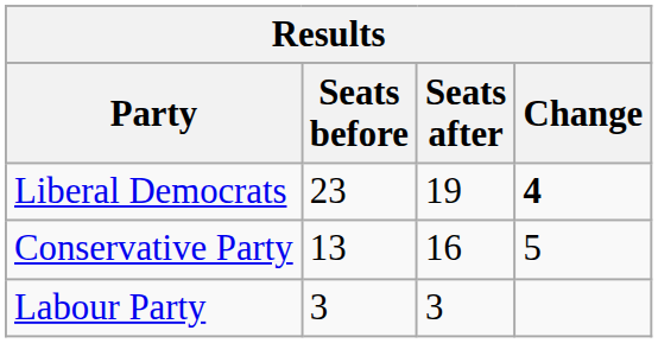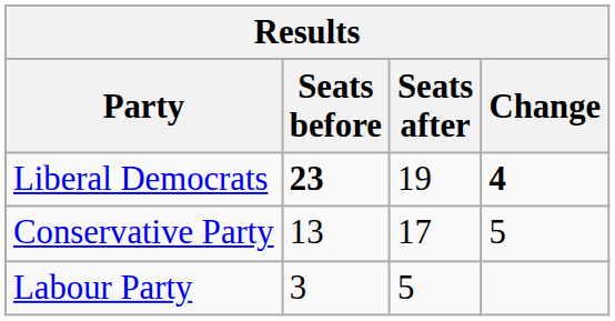Liberal Democrats | Seats before: normal -> bold
Conservative Party | Seats after: 16 -> 17
Labour Party | Seats after: 3 -> 5
